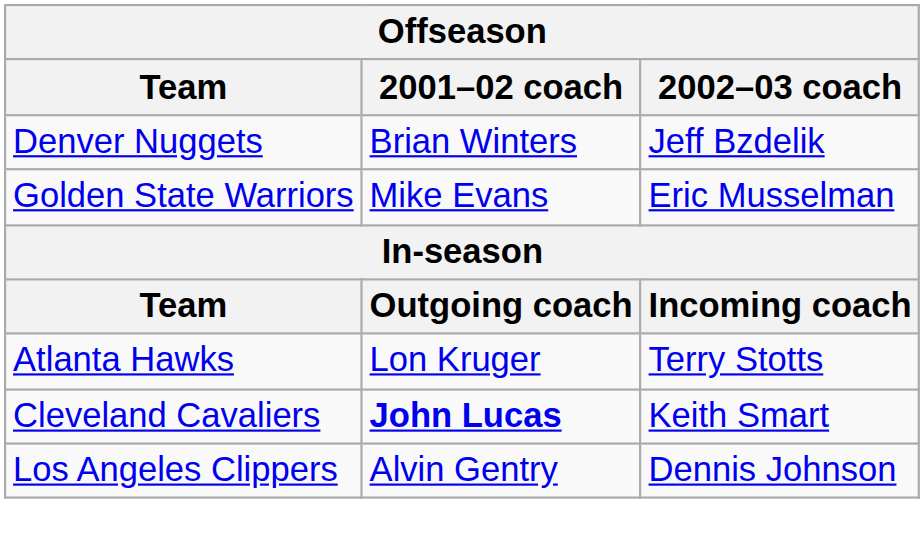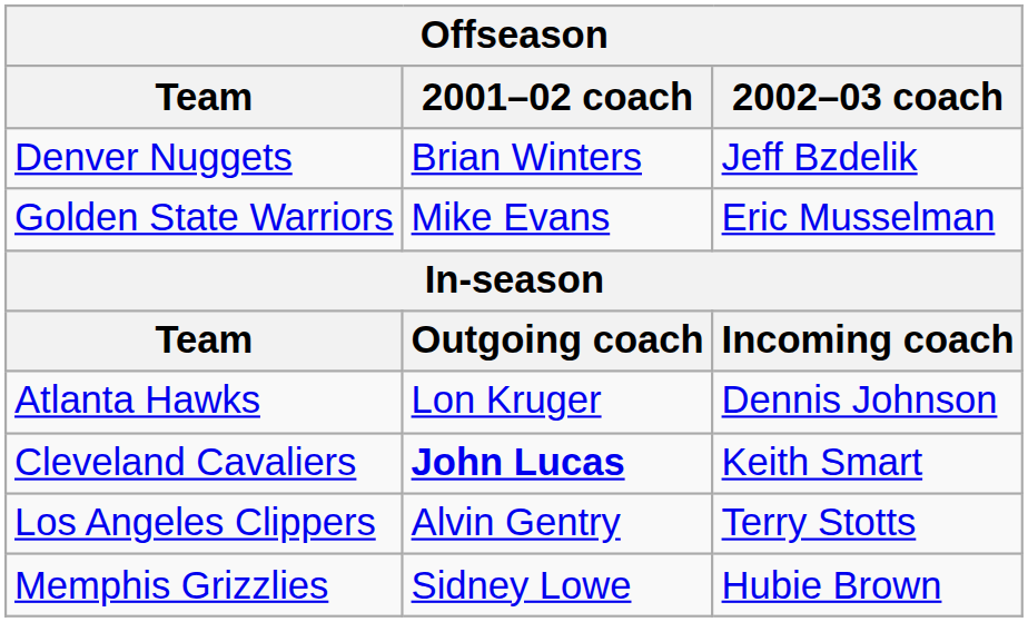Atlanta Hawks | 2002–03 coach: Terry Stotts -> Dennis Johnson
Los Angeles Clippers | 2002–03 coach: Dennis Johnson -> Terry Stotts
+ row: Memphis Grizzlies | Sidney Lowe | Hubie Brown
